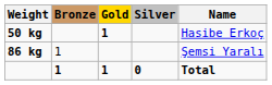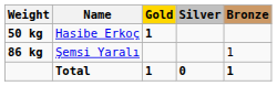columns swapped: Name <-> Bronze
